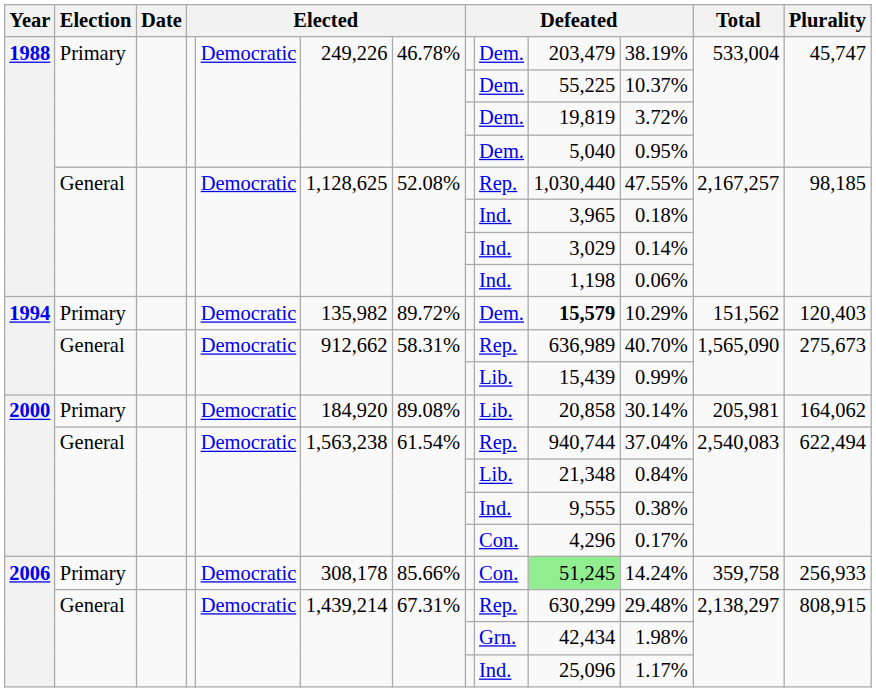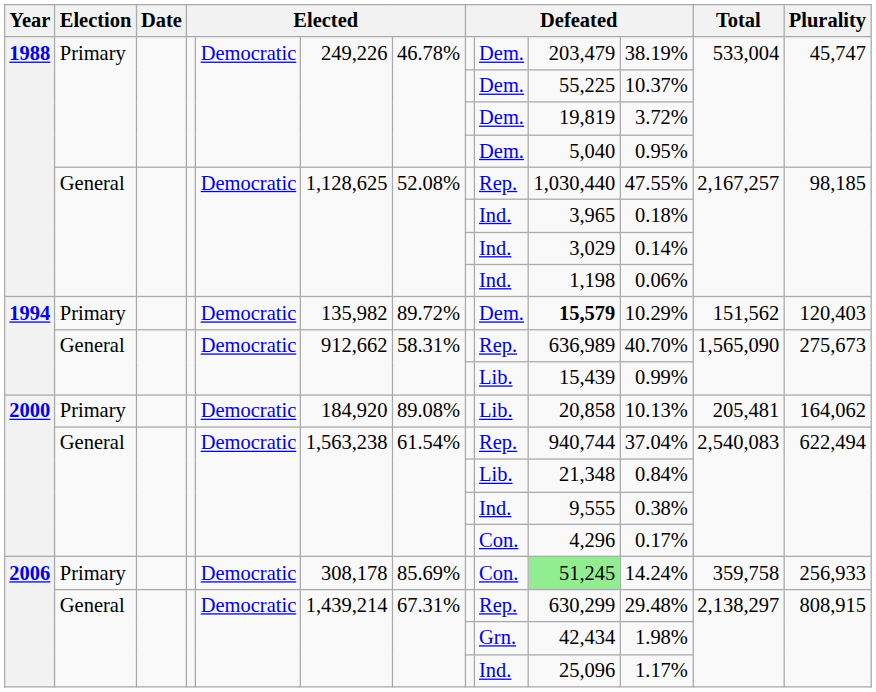2000 / Primary | column 11: 30.14% -> 10.13%
2000 / Primary | Total: 205,981 -> 205,481
2006 / Primary | column 7: 85.66% -> 85.69%
